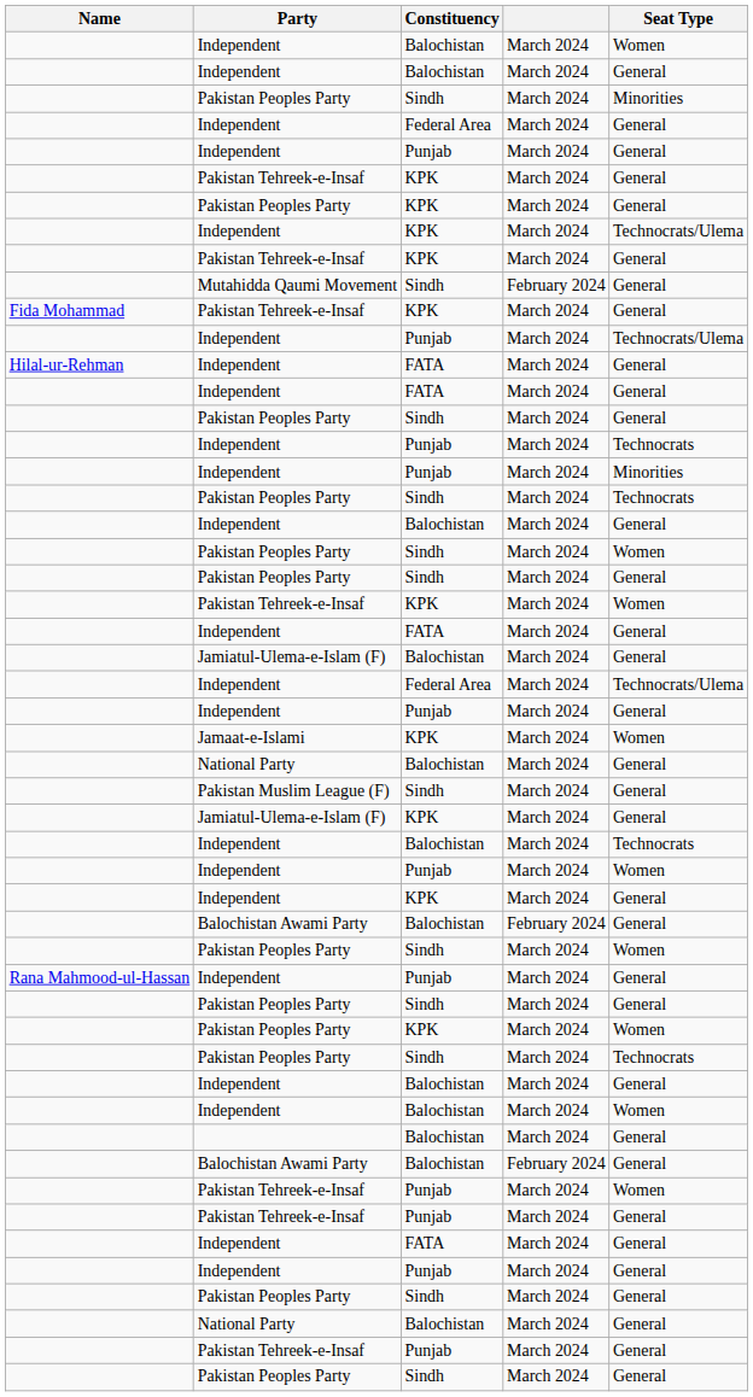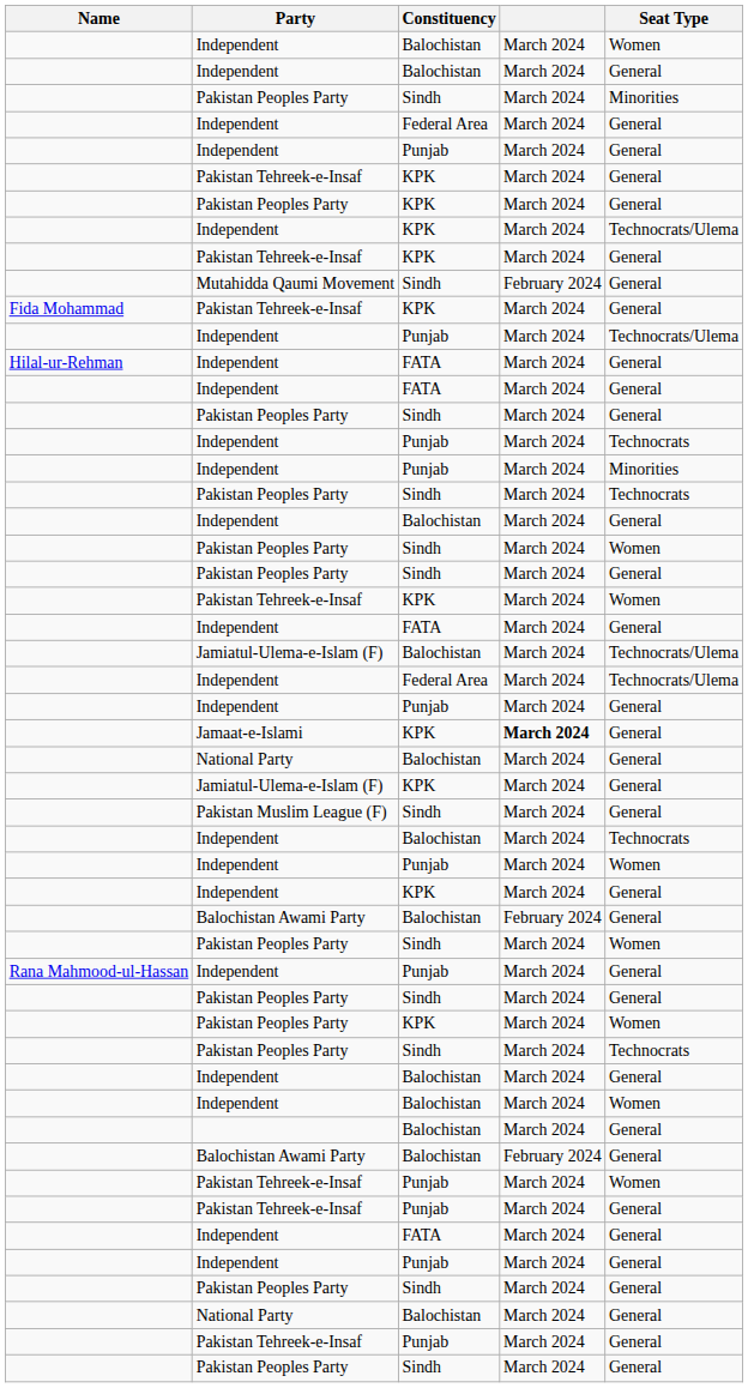Jamiatul-Ulema-e-Islam (F) / Balochistan | Seat Type: General -> Technocrats/Ulema
Jamaat-e-Islami | column 4: normal -> bold
Jamaat-e-Islami | Seat Type: Women -> General
rows swapped: Jamiatul-Ulema-e-Islam (F) / KPK <-> Pakistan Muslim League (F)
